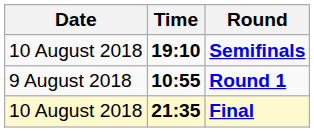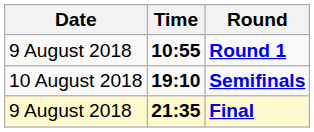rows swapped: Round 1 <-> Semifinals
Final | Date: 10 August 2018 -> 9 August 2018
